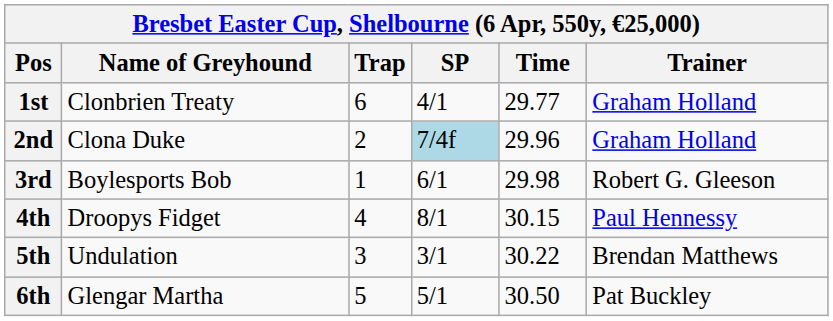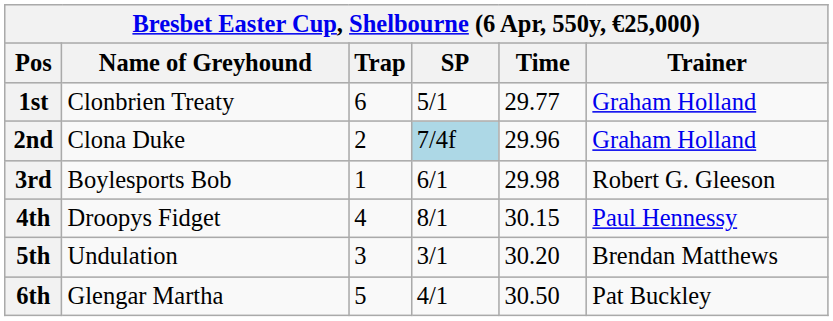1st | SP: 4/1 -> 5/1
5th | Time: 30.22 -> 30.20
6th | SP: 5/1 -> 4/1
